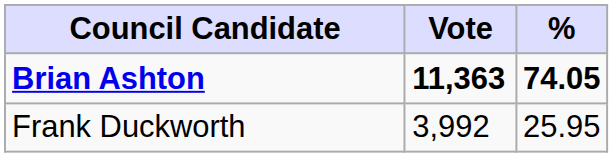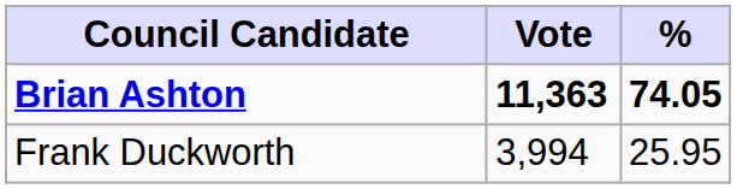Frank Duckworth | Vote: 3,992 -> 3,994
